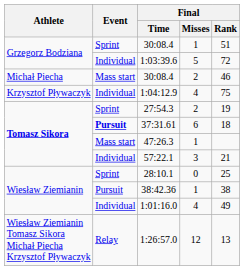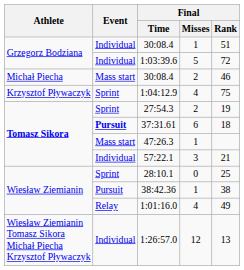30:08.4 / 1 | Event: Sprint -> Individual
1:04:12.9 | Event: Individual -> Sprint
1:01:16.0 | Event: Individual -> Relay
1:26:57.0 | Event: Relay -> Individual
